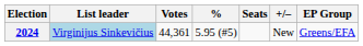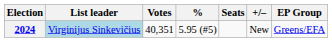2024 | Votes: 44,361 -> 40,351
